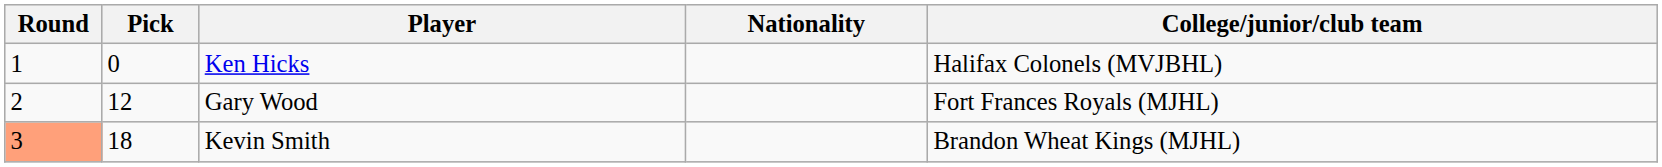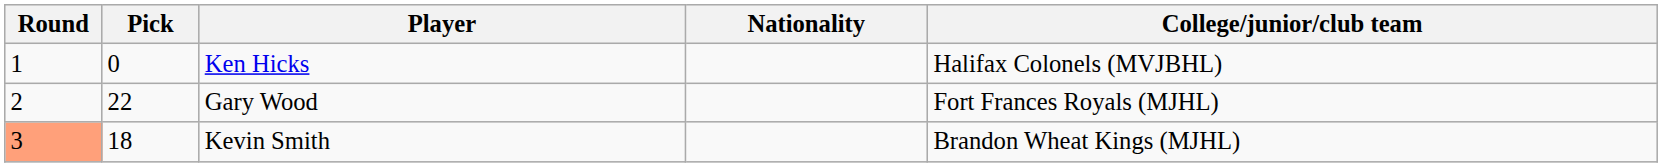Gary Wood | Pick: 12 -> 22
